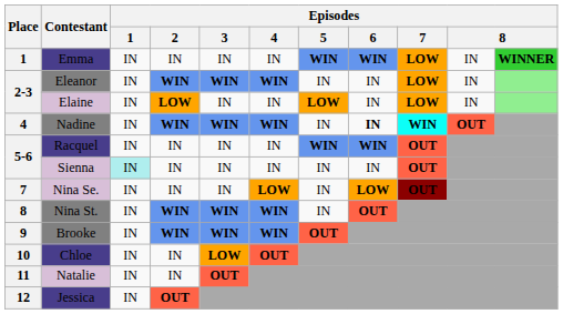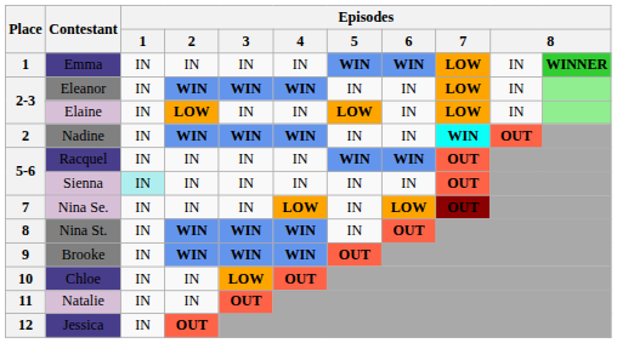Nadine | Place: 4 -> 2
Nadine | Episodes / 6: bold -> normal
